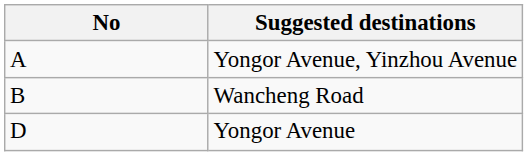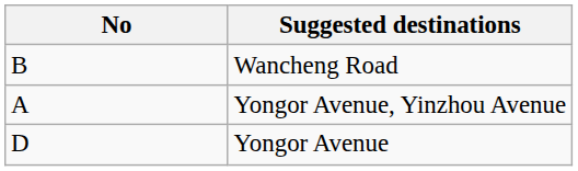rows swapped: Yongor Avenue, Yinzhou Avenue <-> Wancheng Road
